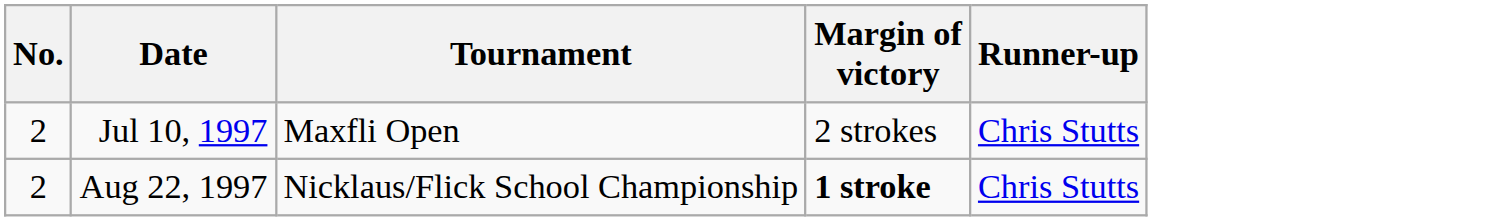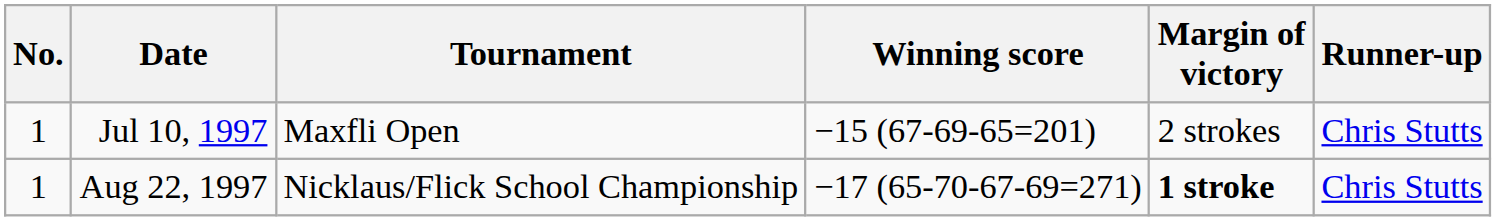+ column: Winning score | −15 (67-69-65=201) | −17 (65-70-67-69=271)
Jul 10, 1997 | No.: 2 -> 1
Aug 22, 1997 | No.: 2 -> 1
